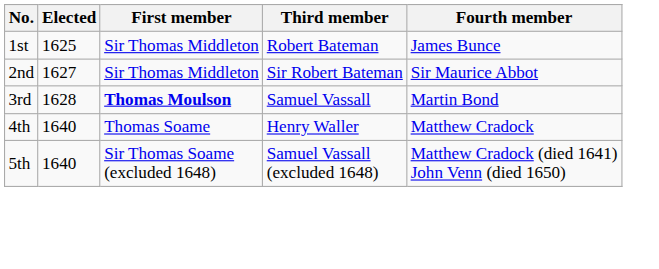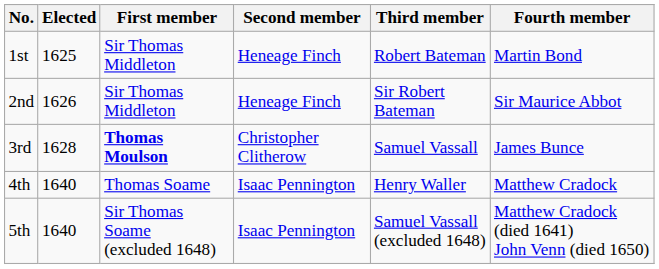+ column: Second member | Heneage Finch | Heneage Finch | Christopher Clitherow | Isaac Pennington | Isaac Pennington
1st | Fourth member: James Bunce -> Martin Bond
2nd | Elected: 1627 -> 1626
3rd | Fourth member: Martin Bond -> James Bunce
